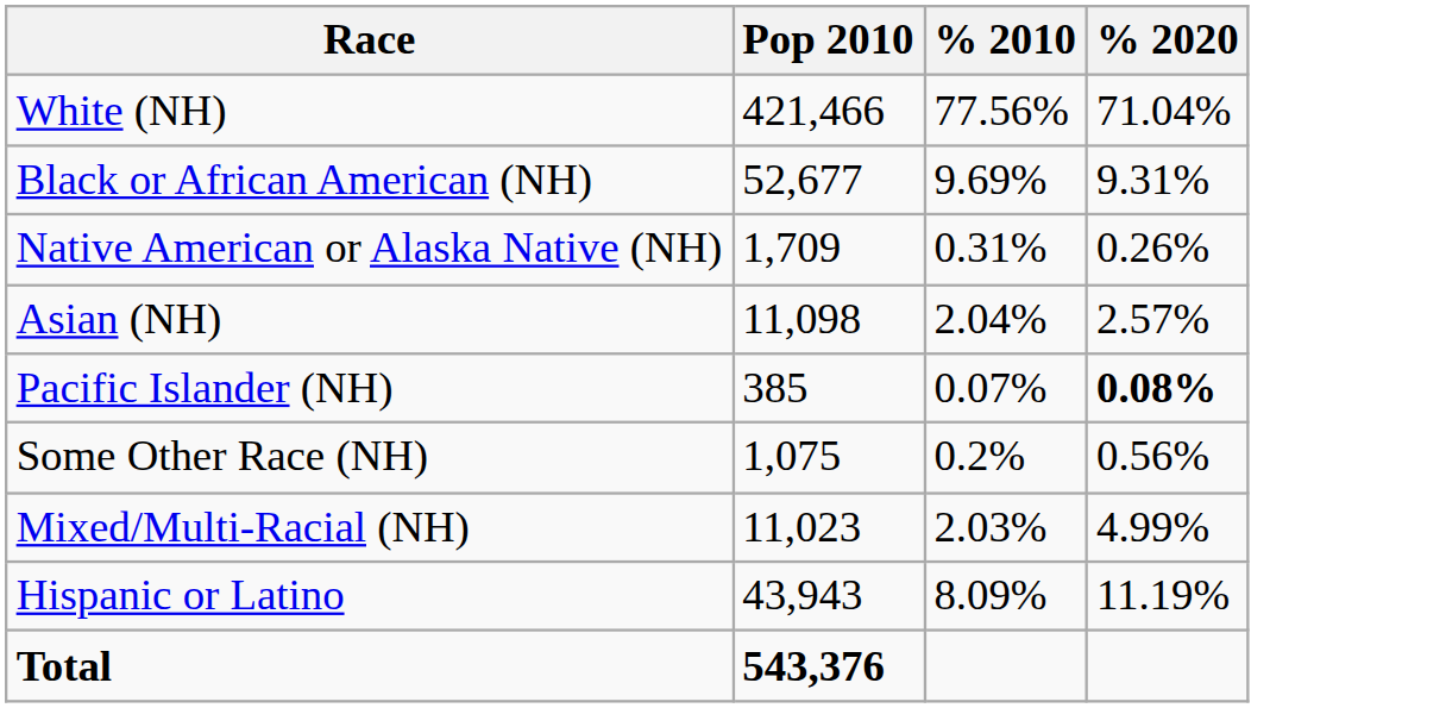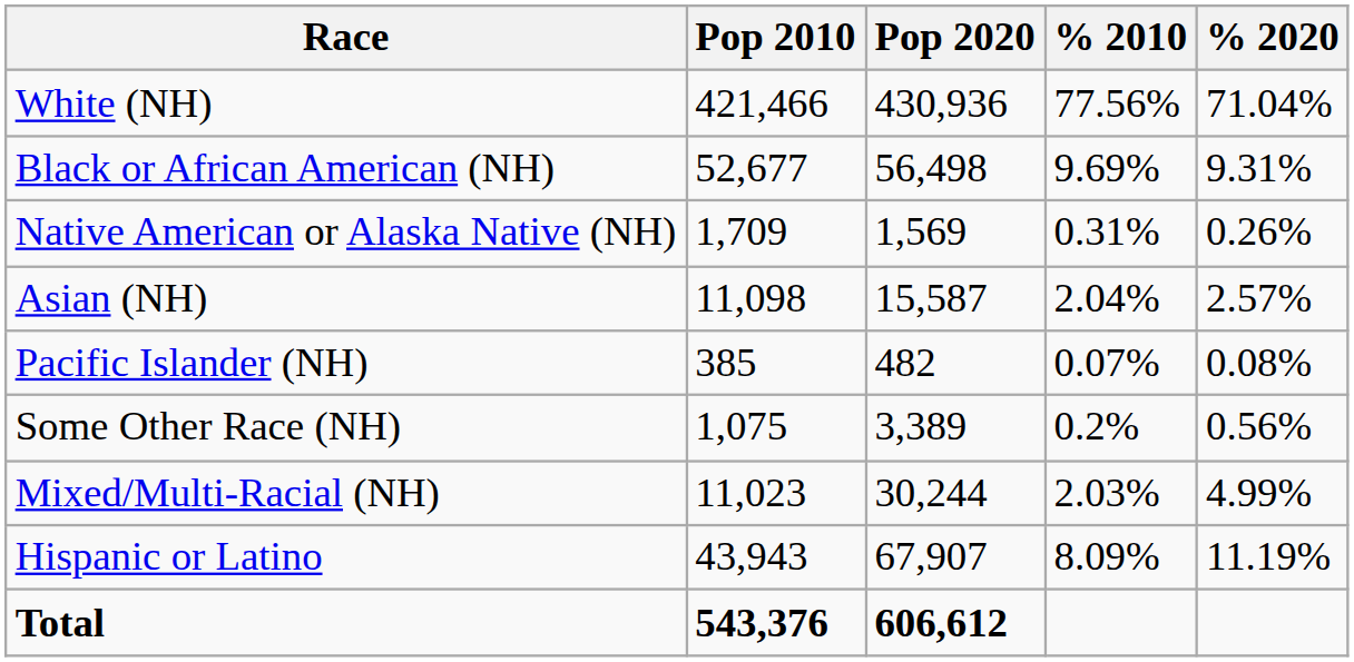+ column: Pop 2020 | 430,936 | 56,498 | 1,569 | 15,587 | 482 | 3,389 | 30,244 | 67,907 | 606,612
Pacific Islander (NH) | % 2020: bold -> normal
